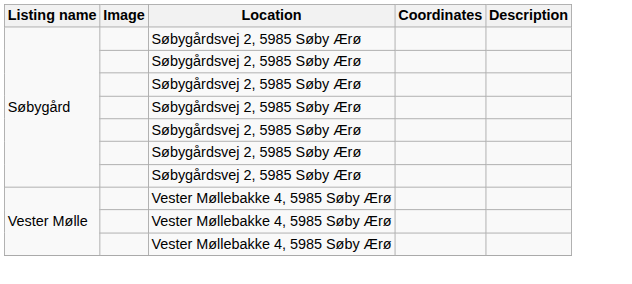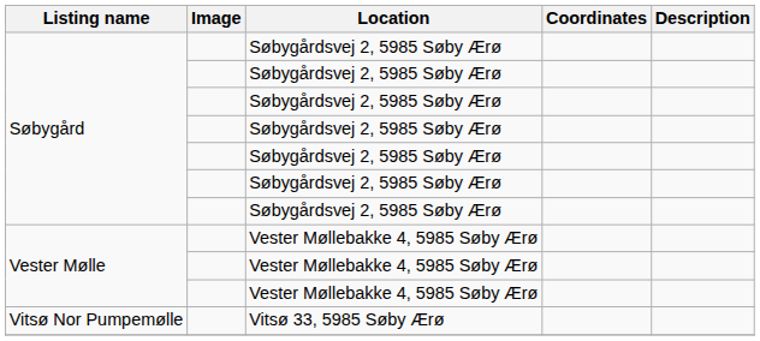+ row: Vitsø Nor Pumpemølle | Vitsø 33, 5985 Søby Ærø
